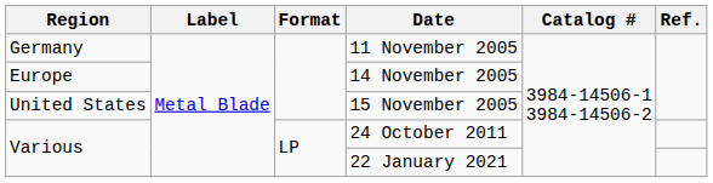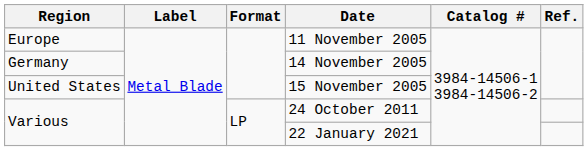11 November 2005 | Region: Germany -> Europe
14 November 2005 | Region: Europe -> Germany
